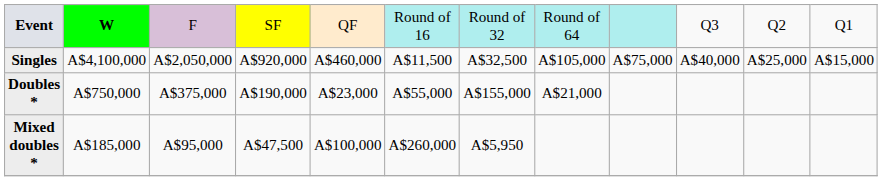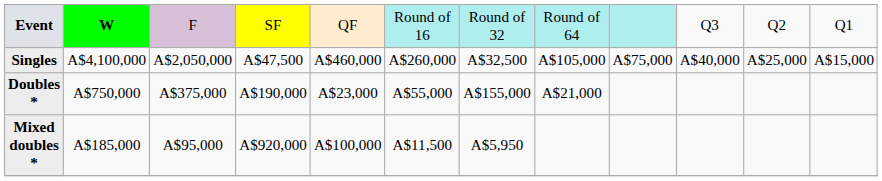Singles | column 4: A$920,000 -> A$47,500
Singles | column 6: A$11,500 -> A$260,000
Mixed doubles * | column 4: A$47,500 -> A$920,000
Mixed doubles * | column 6: A$260,000 -> A$11,500
